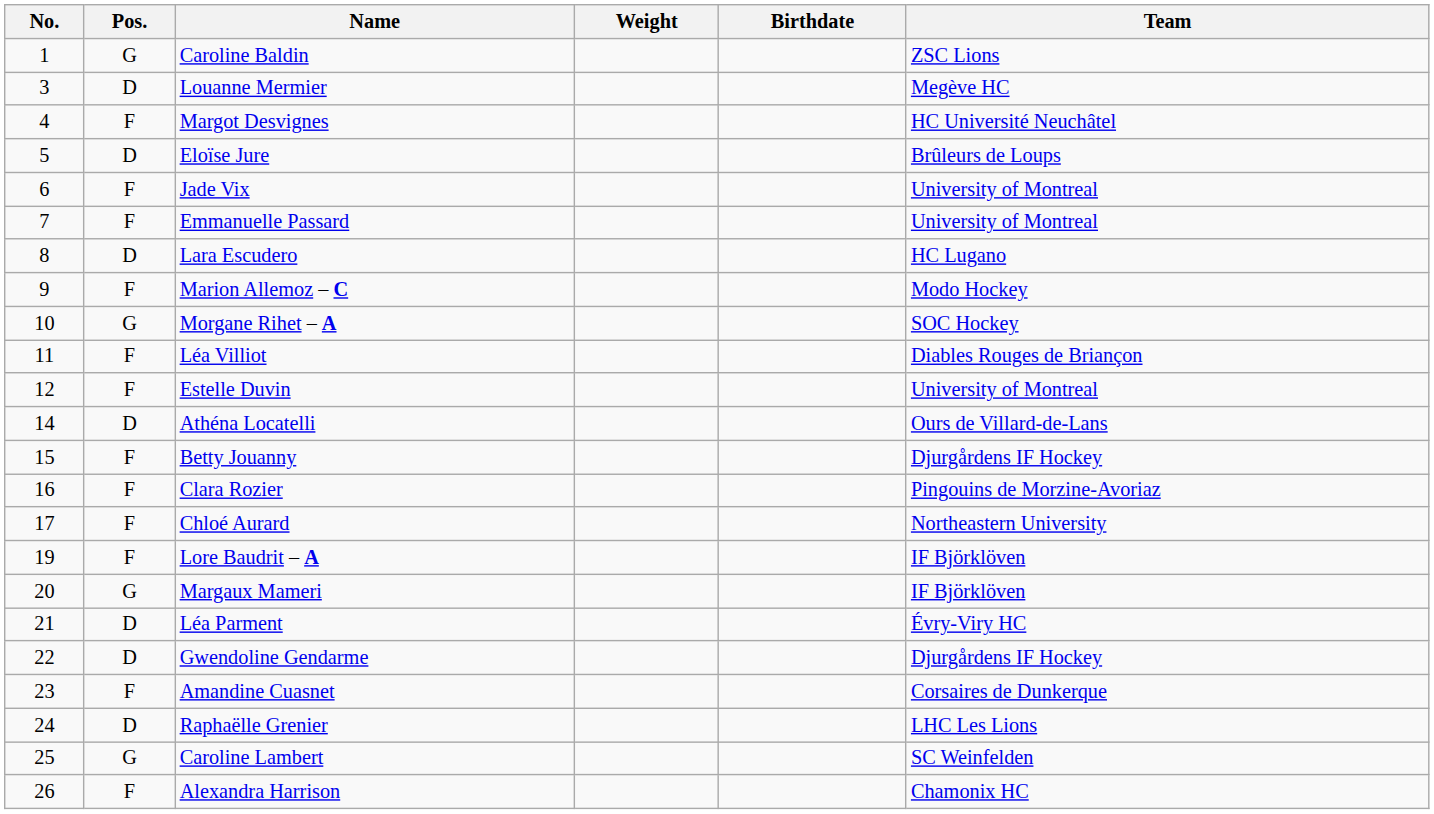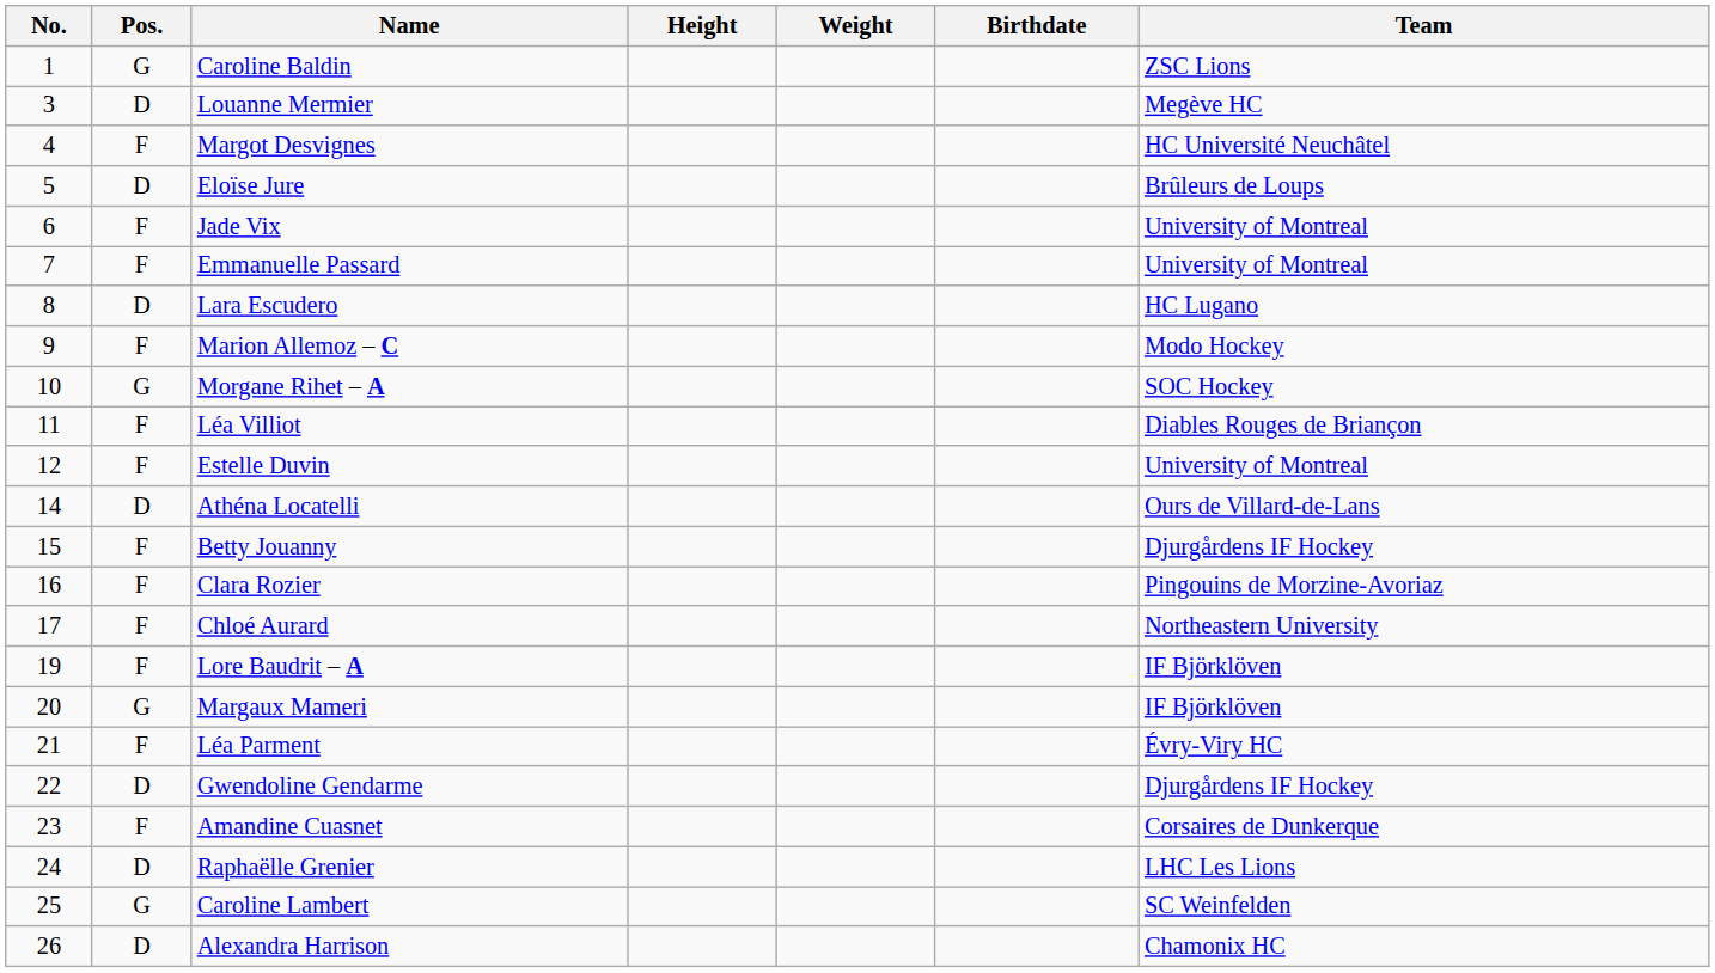+ column: Height
Léa Parment | Pos.: D -> F
Alexandra Harrison | Pos.: F -> D
